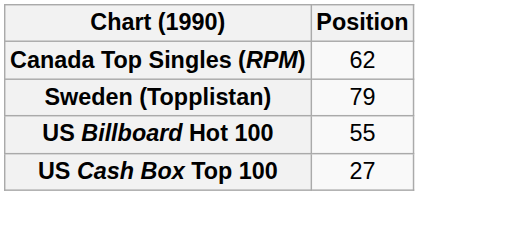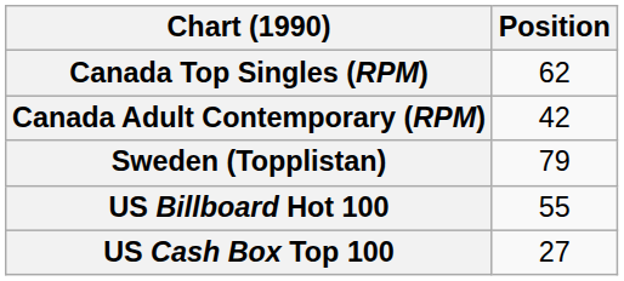+ row: Canada Adult Contemporary (RPM) | 42
